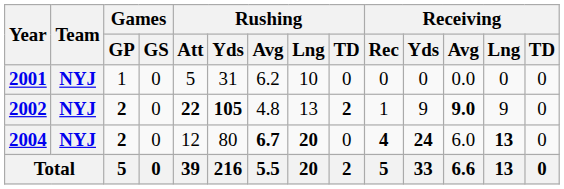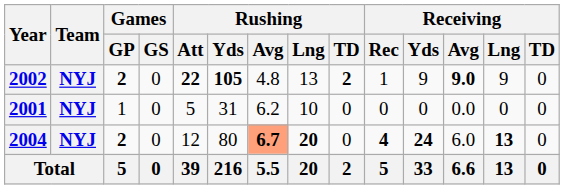rows swapped: 2001 <-> 2002
2004 | Rushing / Avg: no background -> lightsalmon background
